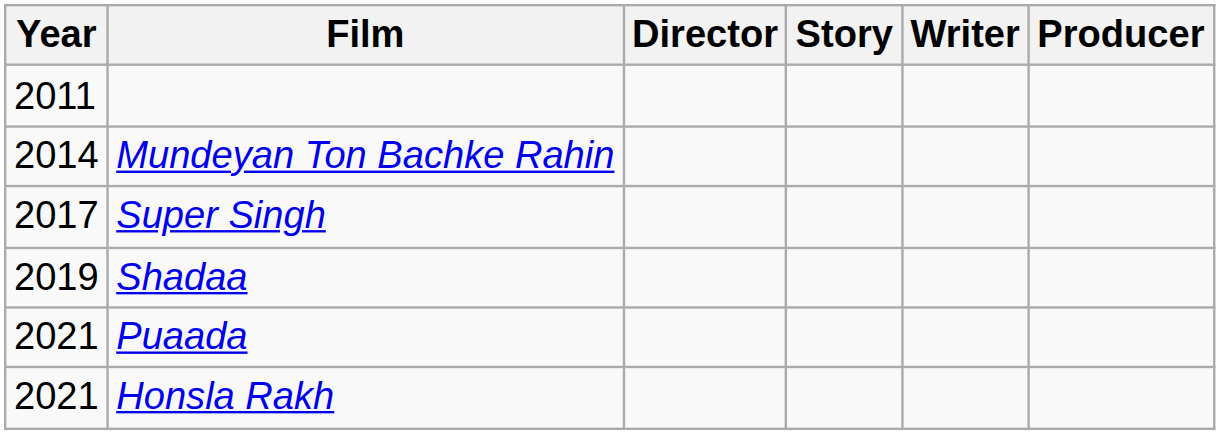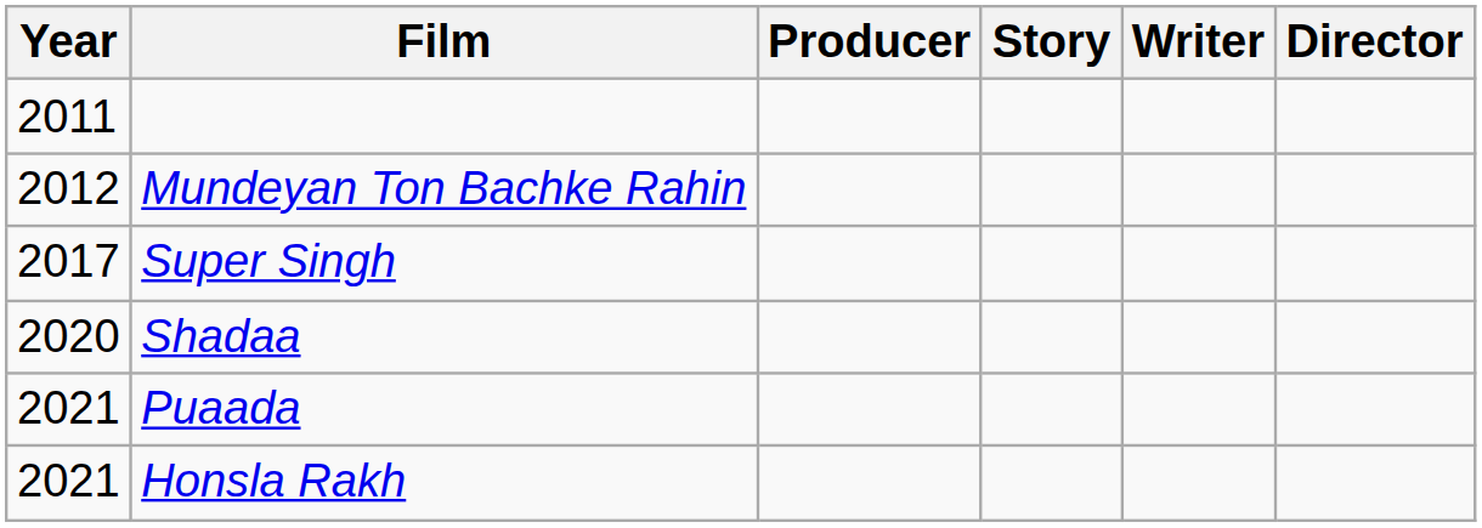columns swapped: Director <-> Producer
Mundeyan Ton Bachke Rahin | Year: 2014 -> 2012
Shadaa | Year: 2019 -> 2020
